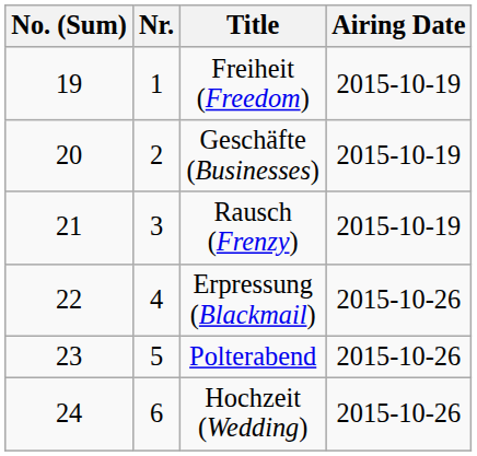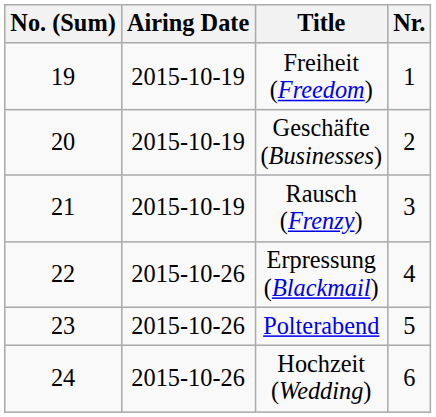columns swapped: Nr. <-> Airing Date
